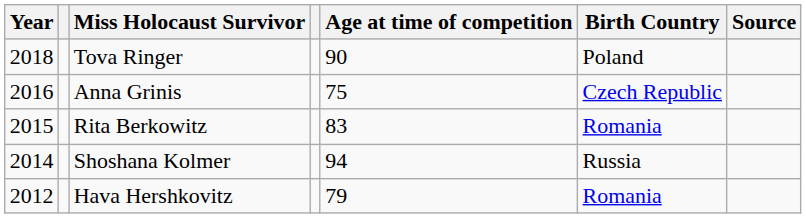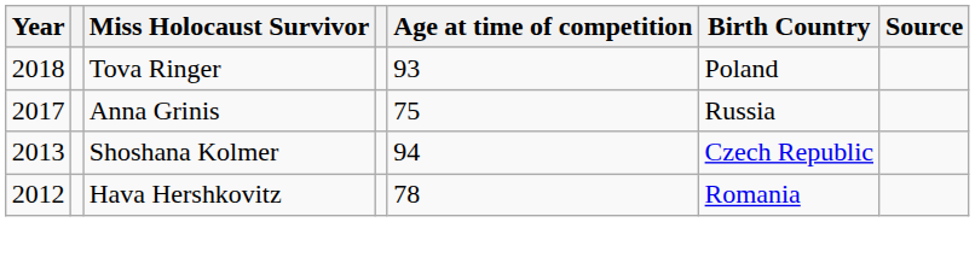Tova Ringer | Age at time of competition: 90 -> 93
Anna Grinis | Year: 2016 -> 2017
Anna Grinis | Birth Country: Czech Republic -> Russia
- row: 2015 | Rita Berkowitz | 83 | Romania
Shoshana Kolmer | Year: 2014 -> 2013
Shoshana Kolmer | Birth Country: Russia -> Czech Republic
Hava Hershkovitz | Age at time of competition: 79 -> 78
